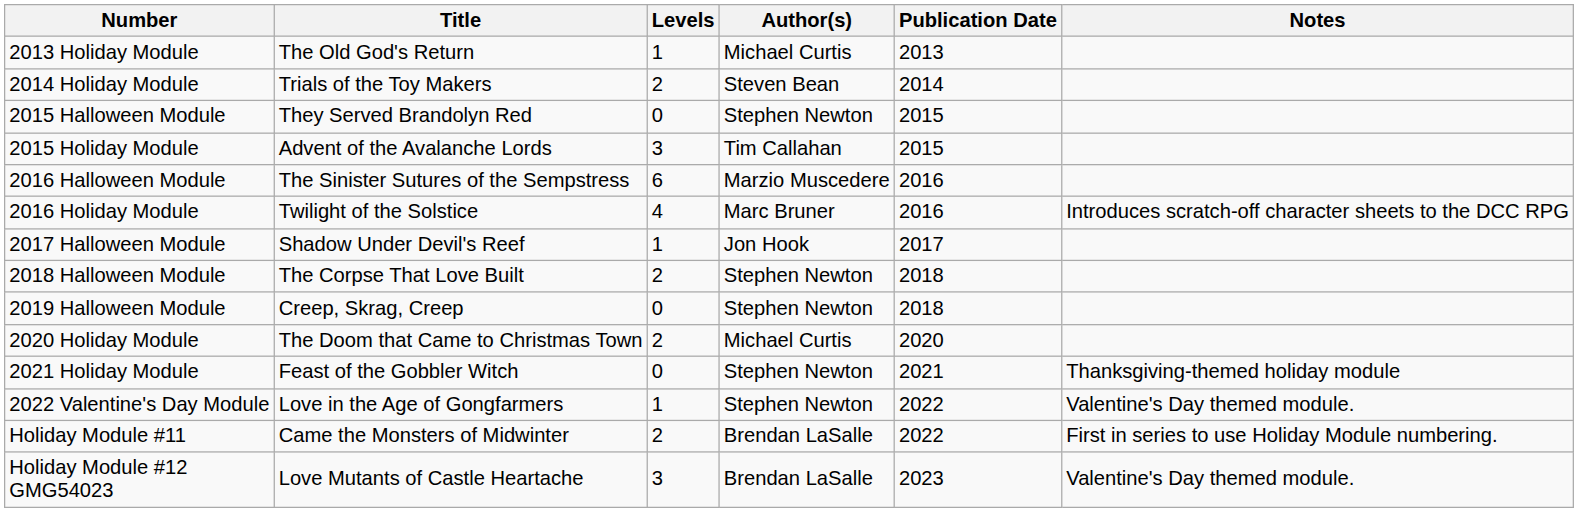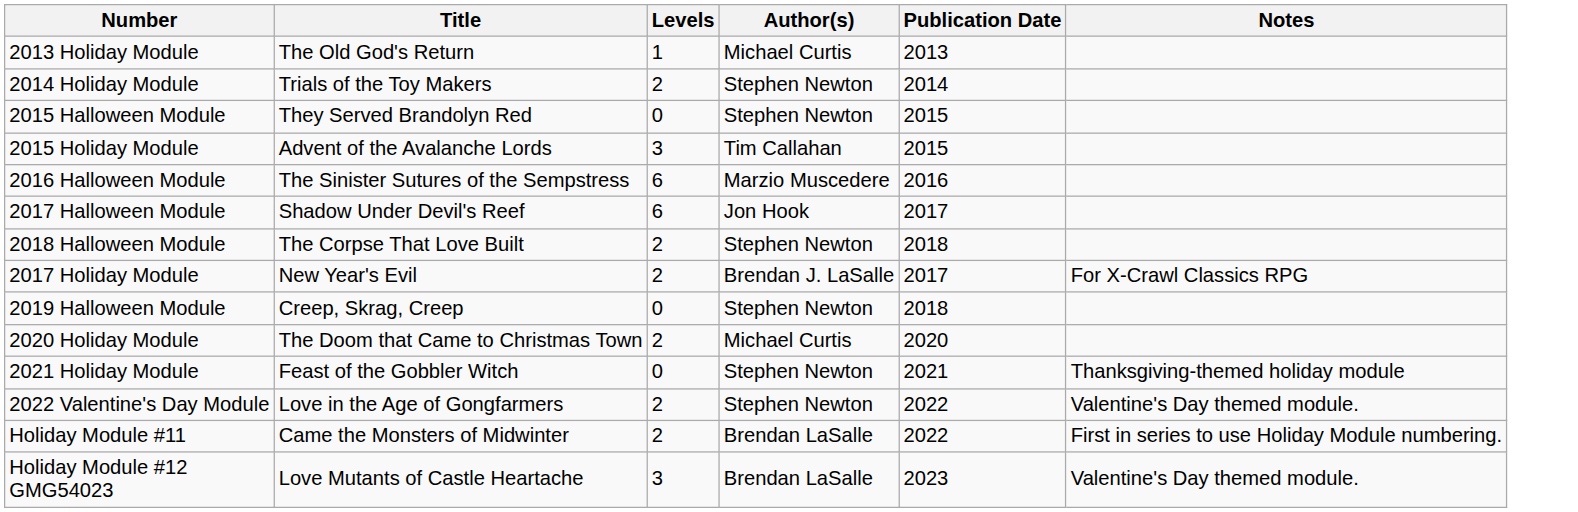2014 Holiday Module | Author(s): Steven Bean -> Stephen Newton
- row: 2016 Holiday Module | Twilight of the Solstice | 4 | Marc Bruner | 2016 | Introduces scratch-off character sheets to the DCC RPG
2017 Halloween Module | Levels: 1 -> 6
+ row: 2017 Holiday Module | New Year's Evil | 2 | Brendan J. LaSalle | 2017 | For X-Crawl Classics RPG
2022 Valentine's Day Module | Levels: 1 -> 2
